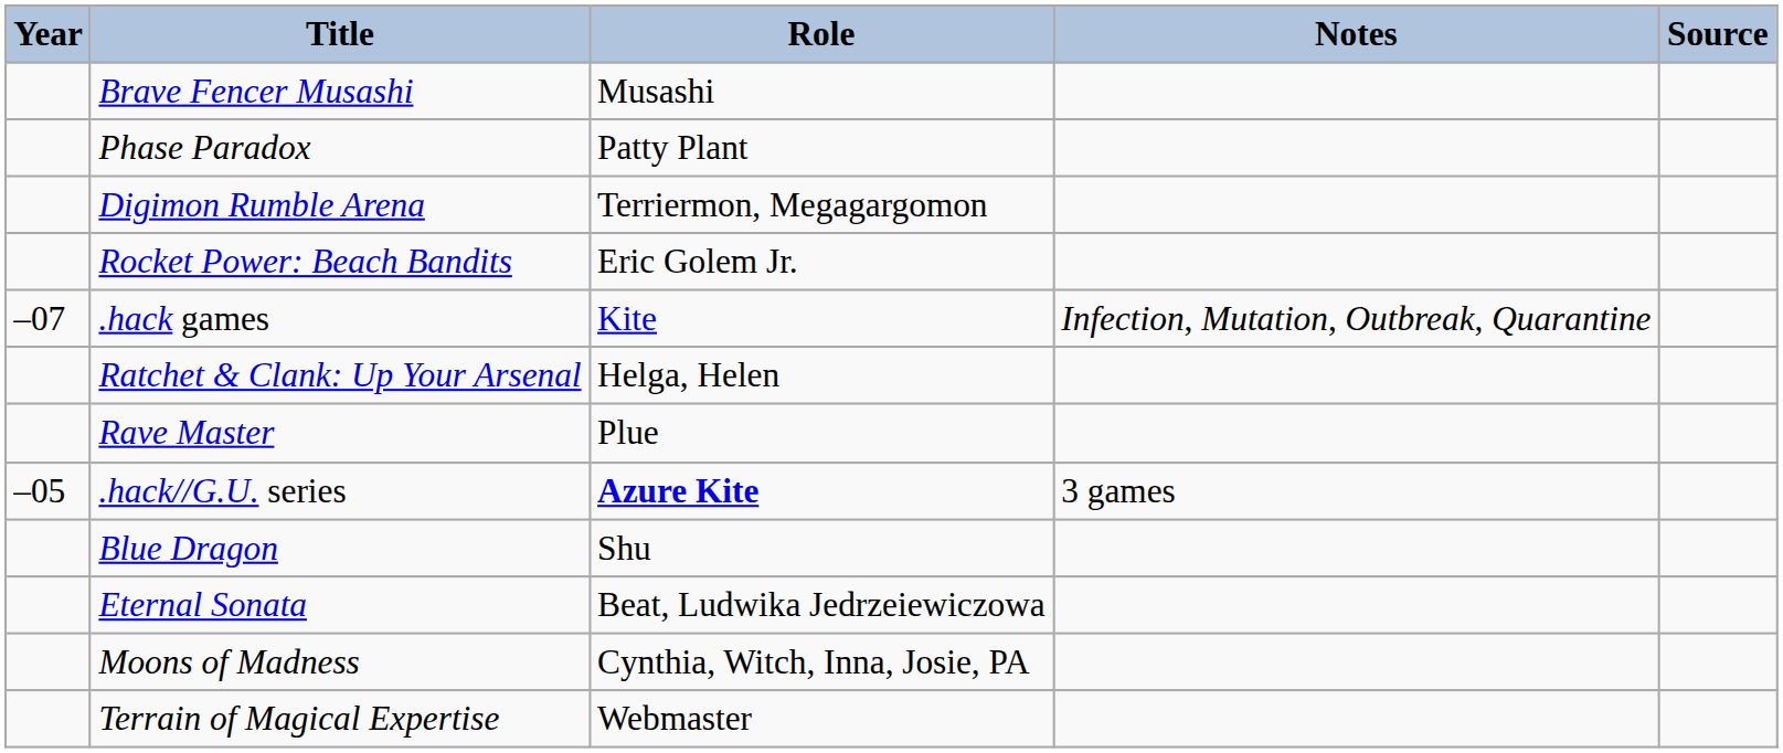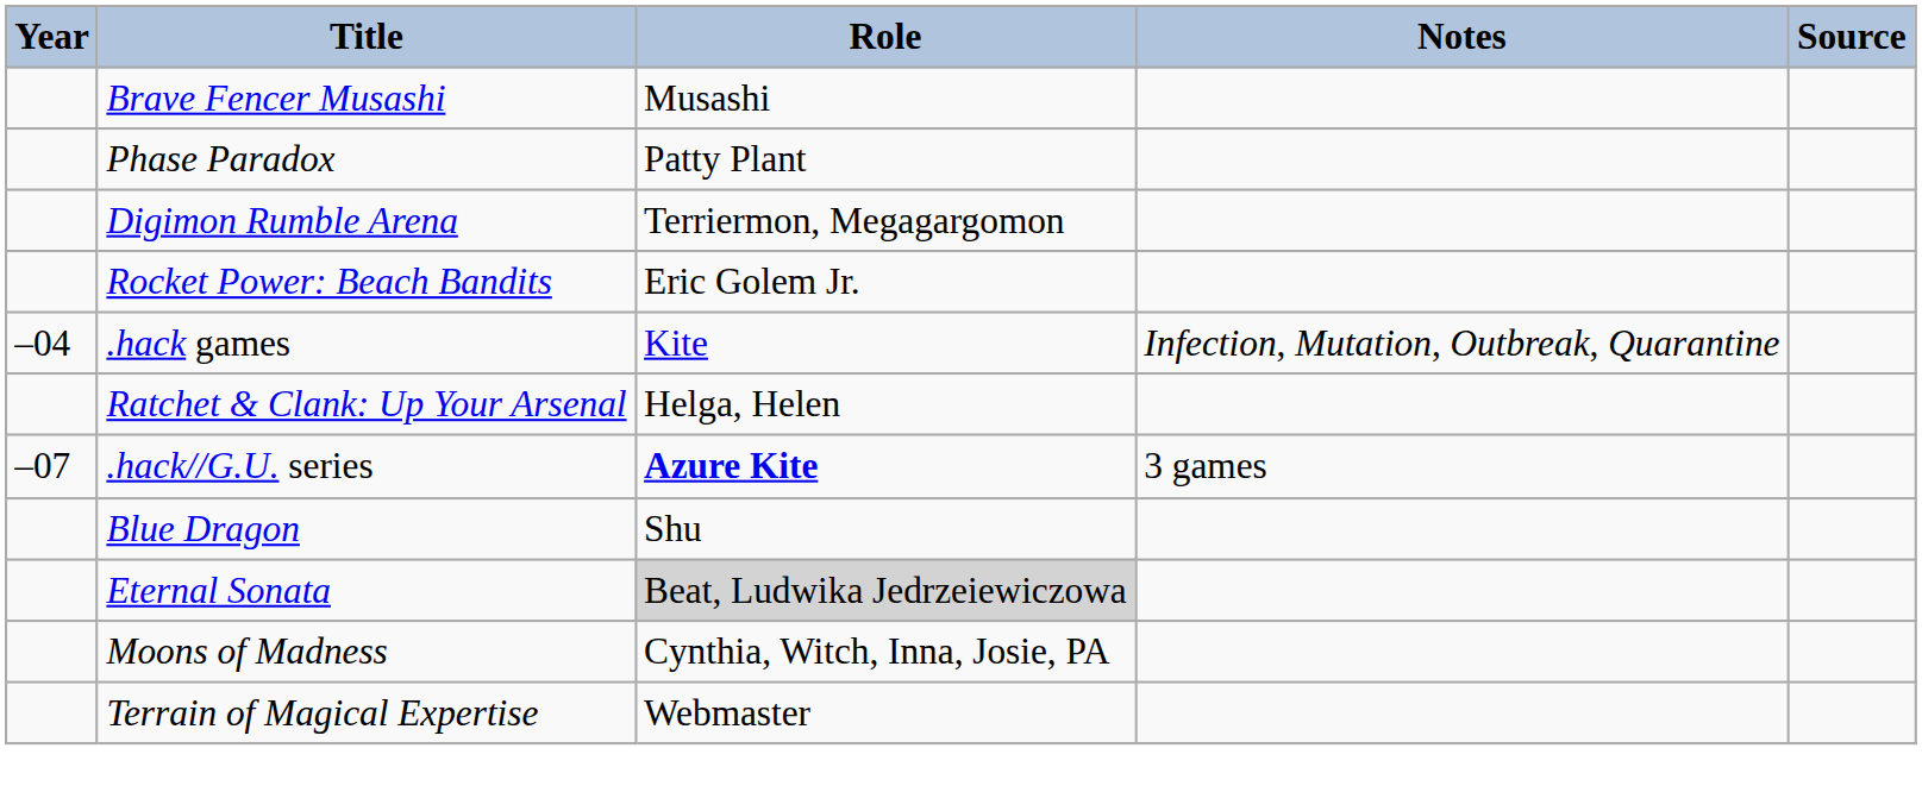.hack games | Year: –07 -> –04
- row: Rave Master | Plue
.hack//G.U. series | Year: –05 -> –07
Eternal Sonata | Role: no background -> lightgrey background
